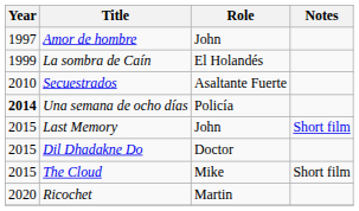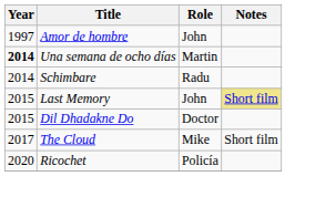- row: 1999 | La sombra de Caín | El Holandés
- row: 2010 | Secuestrados | Asaltante Fuerte
Una semana de ocho días | Role: Policía -> Martin
+ row: 2014 | Schimbare | Radu
Last Memory | Notes: no background -> khaki background
The Cloud | Year: 2015 -> 2017
Ricochet | Role: Martin -> Policía
